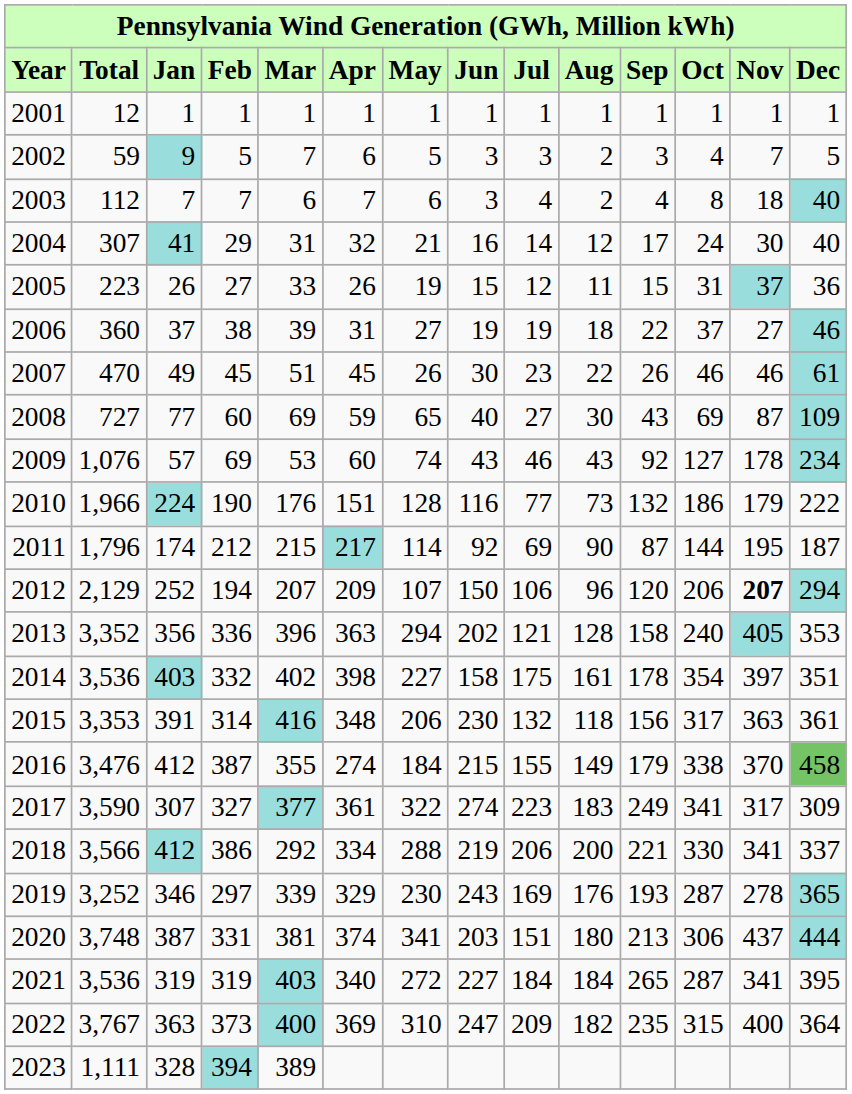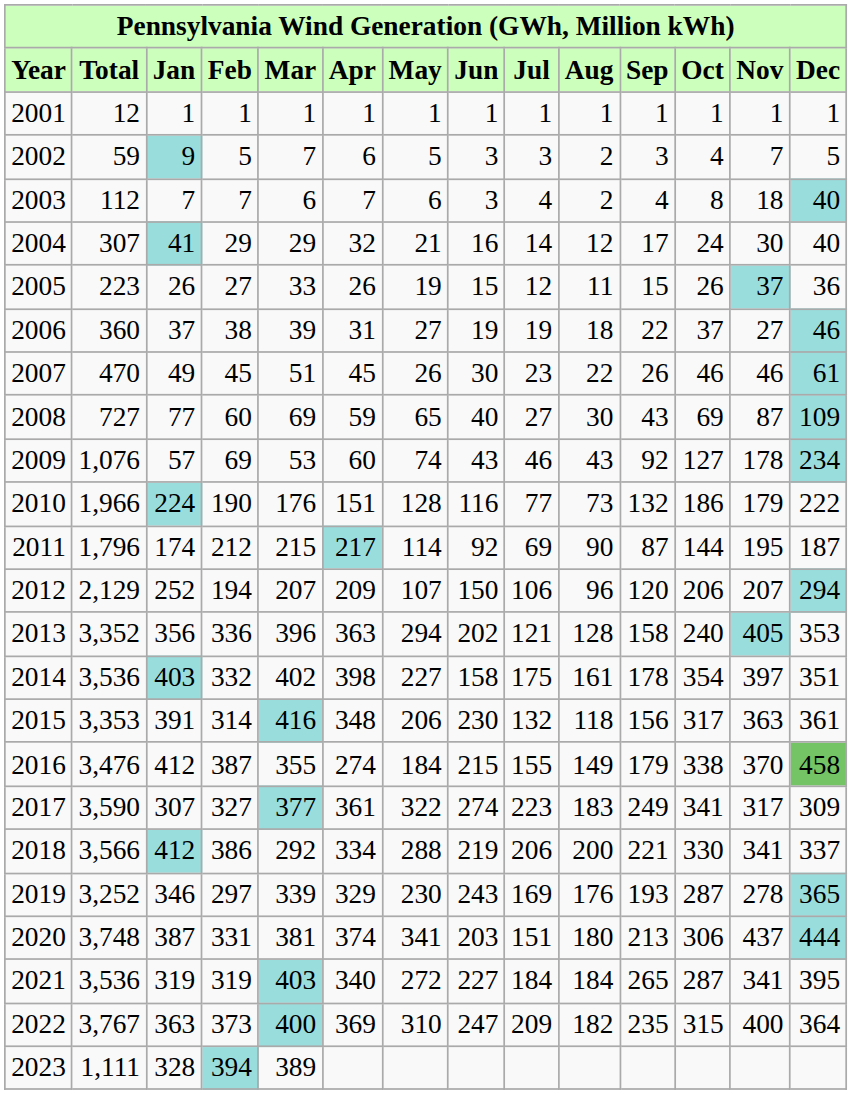2004 | Mar: 31 -> 29
2005 | Oct: 31 -> 26
2012 | Nov: bold -> normal
